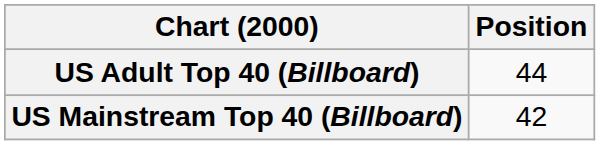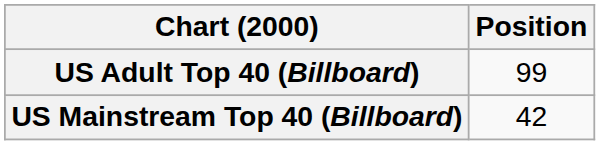US Adult Top 40 (Billboard) | Position: 44 -> 99
